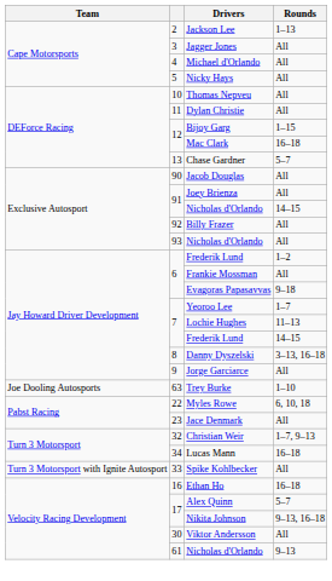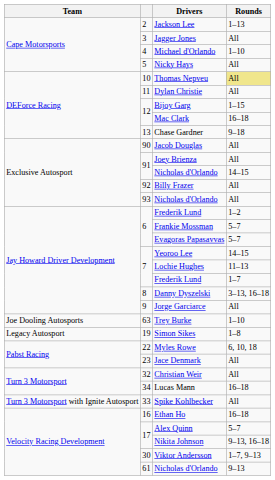Michael d'Orlando | Rounds: All -> 1–10
Thomas Nepveu | Rounds: no background -> khaki background
Chase Gardner | Rounds: 5–7 -> 9–18
Frankie Mossman | Rounds: All -> 5–7
Evagoras Papasavvas | Rounds: 9–18 -> 5–7
Yeoroo Lee | Rounds: 1–7 -> 14–15
7 / Frederik Lund | Rounds: 14–15 -> 1–7
+ row: Legacy Autosport | 19 | Simon Sikes | 1–8
Christian Weir | Rounds: 1–7, 9–13 -> All
Viktor Andersson | Rounds: All -> 1–7, 9–13
